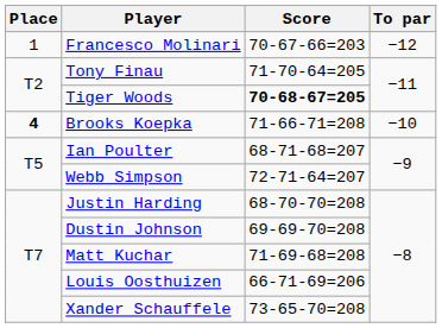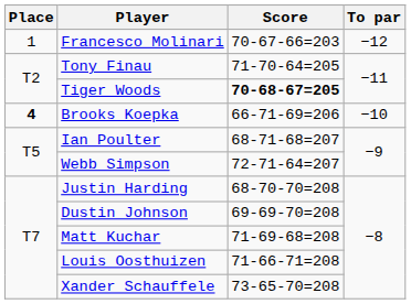Brooks Koepka | Score: 71-66-71=208 -> 66-71-69=206
Louis Oosthuizen | Score: 66-71-69=206 -> 71-66-71=208
